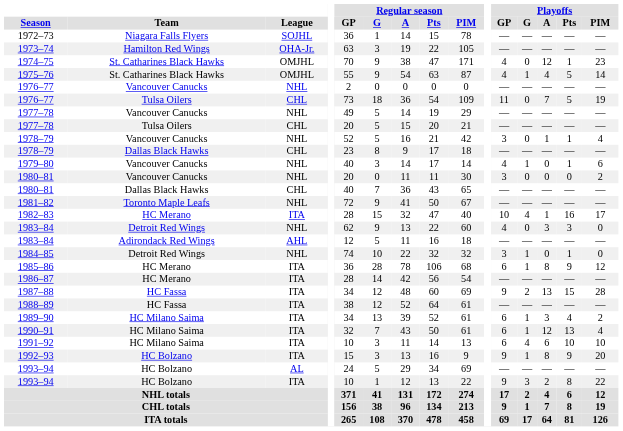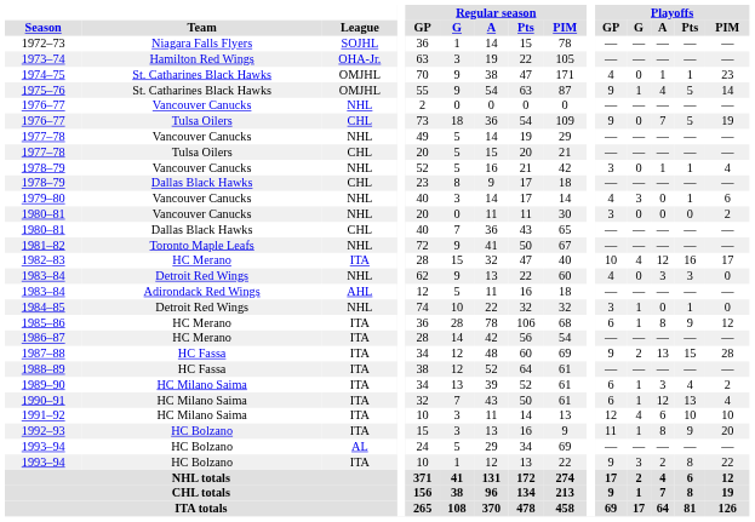1974–75 | Playoffs / A: 12 -> 1
1975–76 | Playoffs / GP: 4 -> 9
1976–77 / CHL | Playoffs / GP: 11 -> 9
1979–80 | Playoffs / G: 1 -> 3
1982–83 | Playoffs / A: 1 -> 12
1991–92 | Playoffs / GP: 6 -> 12
1992–93 | Playoffs / GP: 9 -> 11
